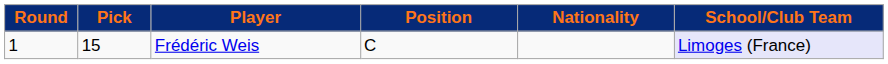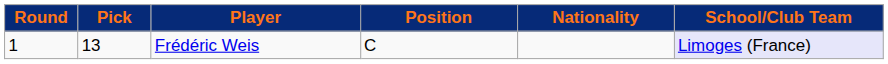Frédéric Weis | Pick: 15 -> 13
